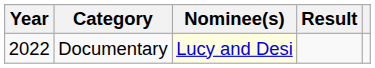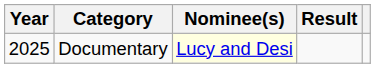Documentary | Year: 2022 -> 2025
